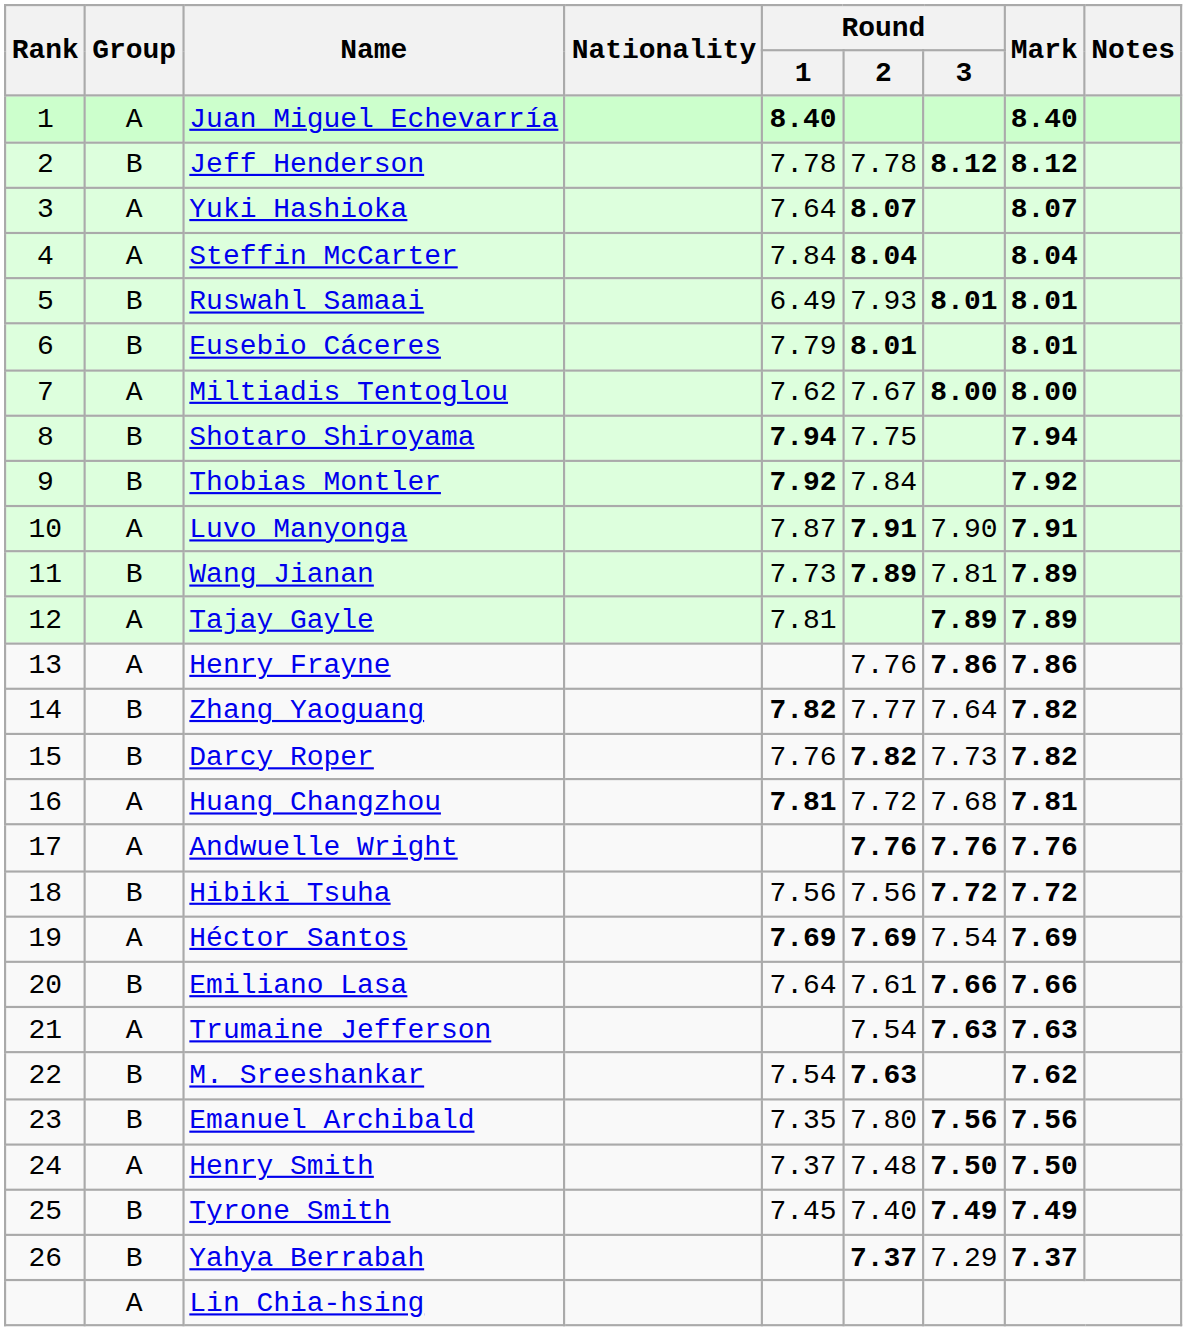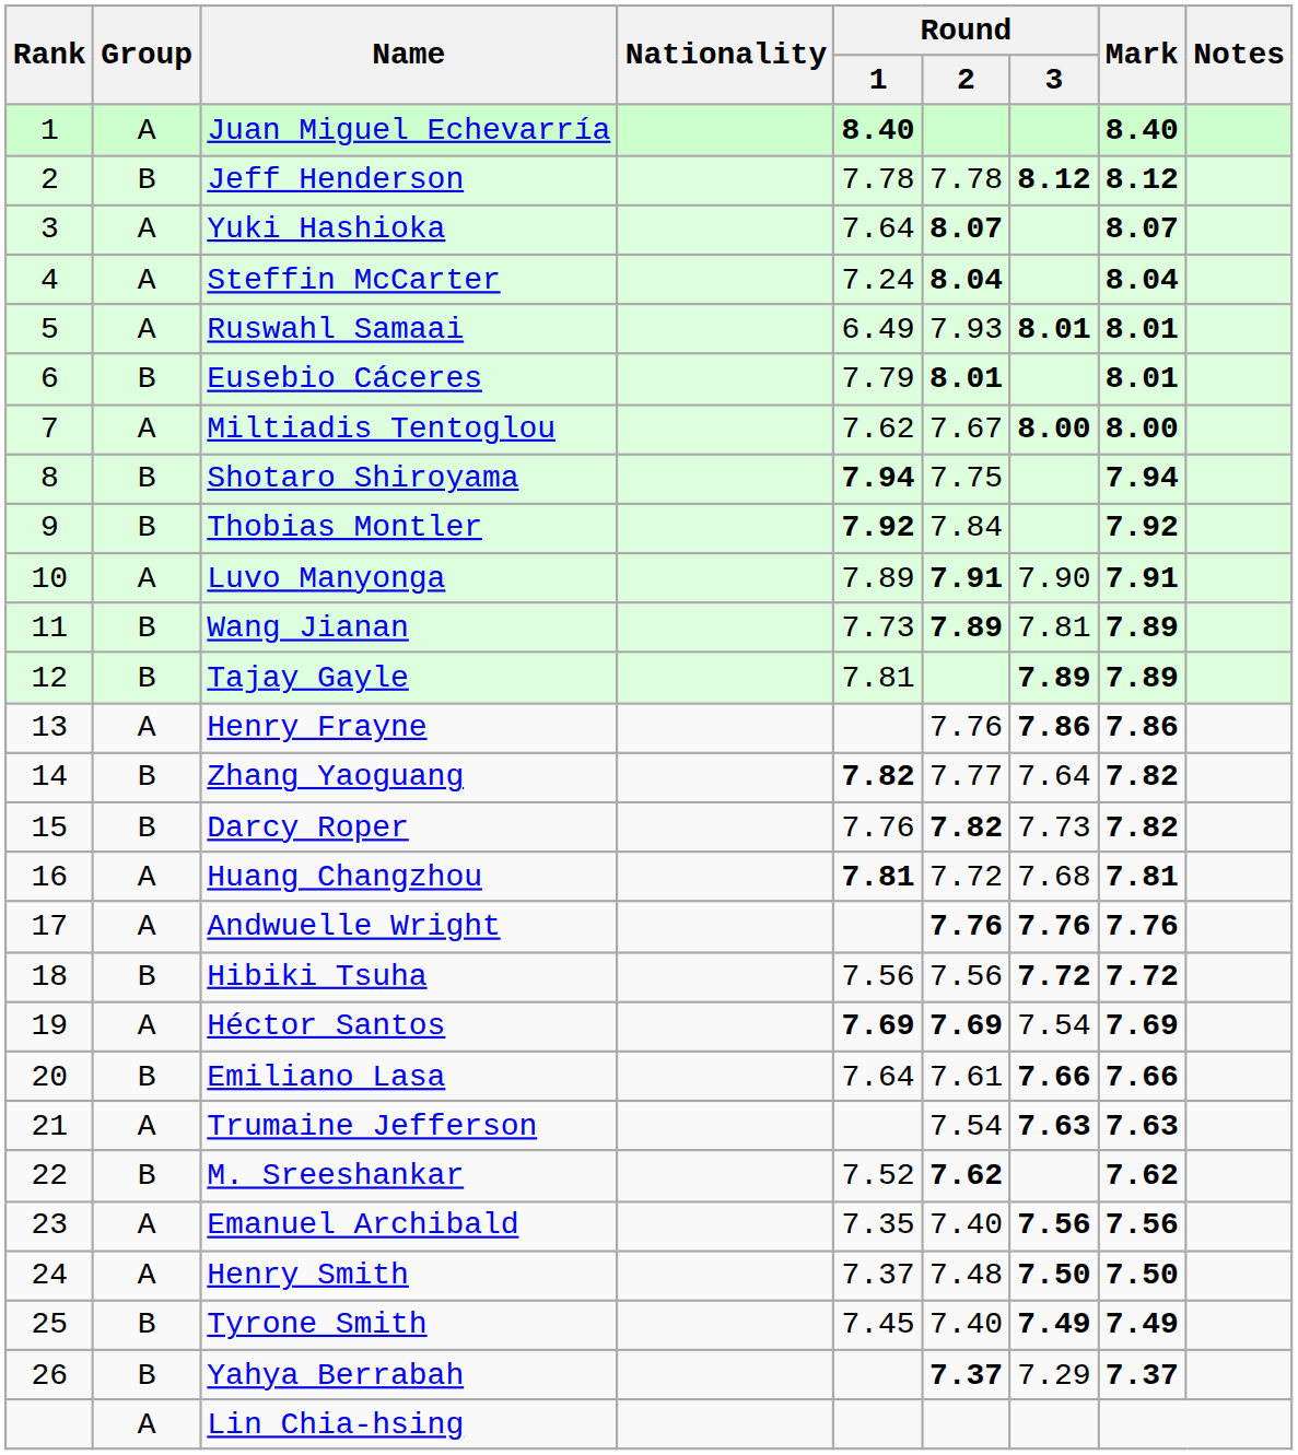Steffin McCarter | Round / 1: 7.84 -> 7.24
Ruswahl Samaai | Group: B -> A
Luvo Manyonga | Round / 1: 7.87 -> 7.89
Tajay Gayle | Group: A -> B
M. Sreeshankar | Round / 1: 7.54 -> 7.52
M. Sreeshankar | Round / 2: 7.63 -> 7.62
Emanuel Archibald | Group: B -> A
Emanuel Archibald | Round / 2: 7.80 -> 7.40
